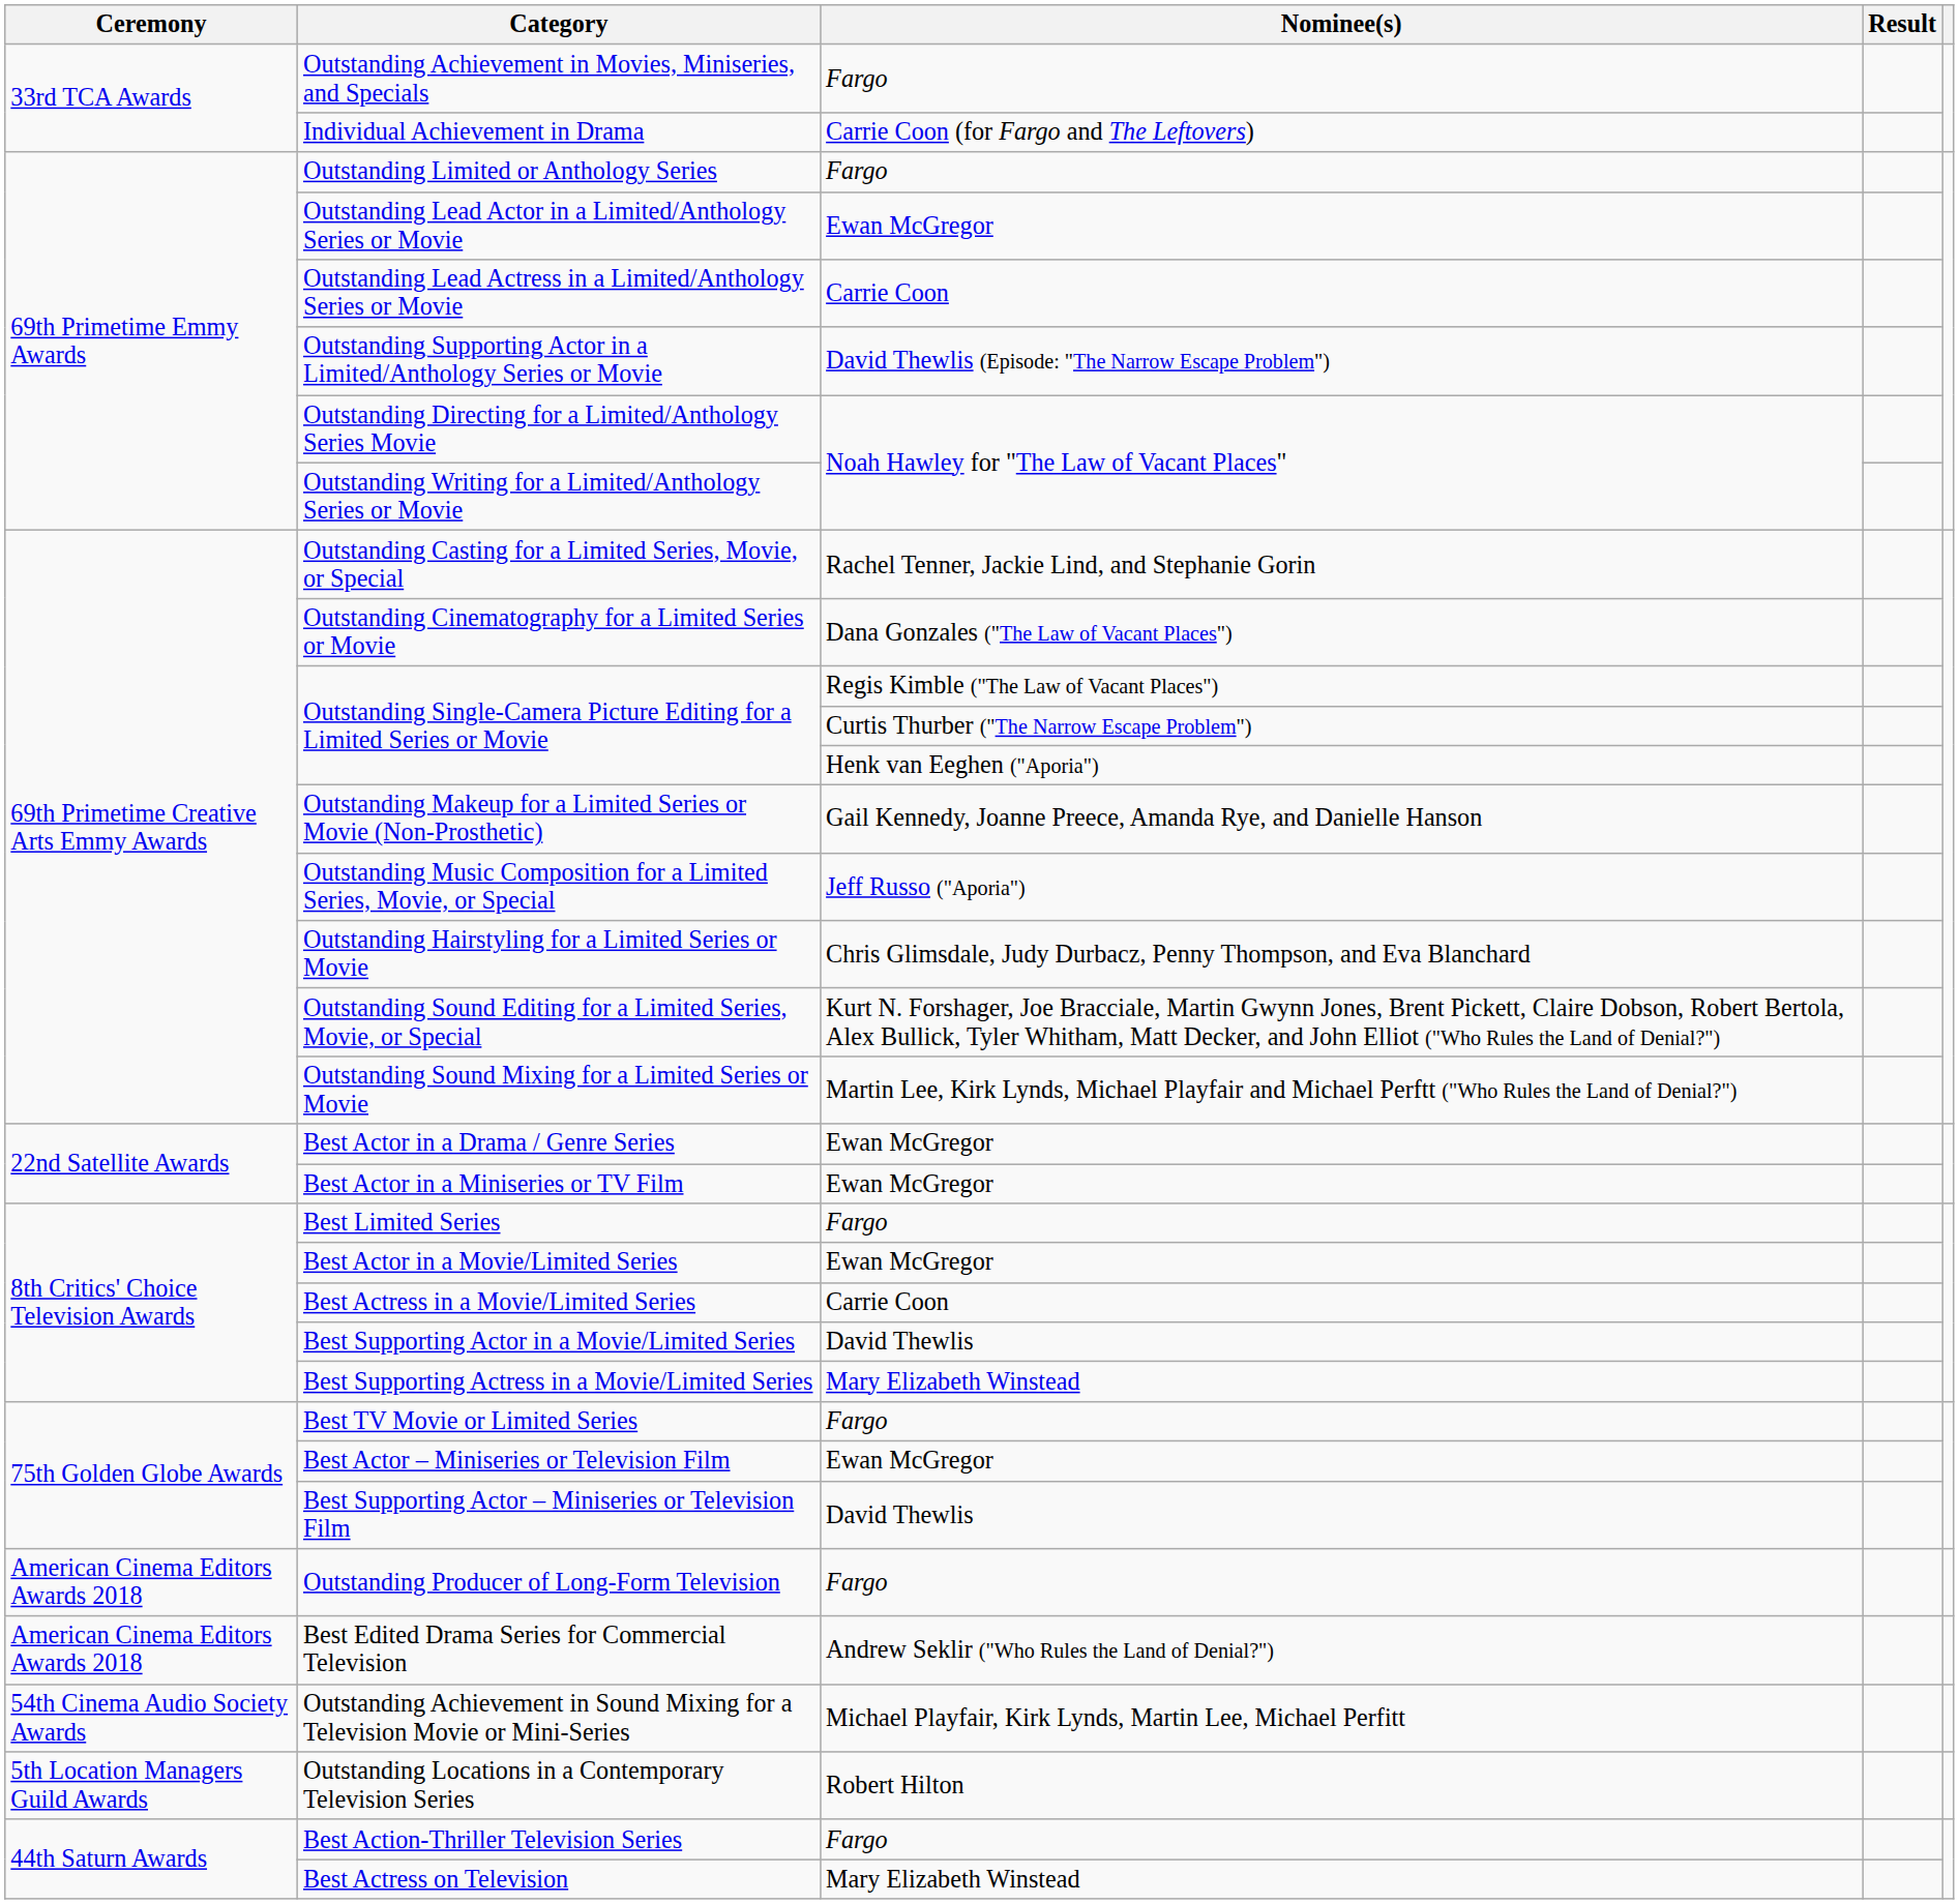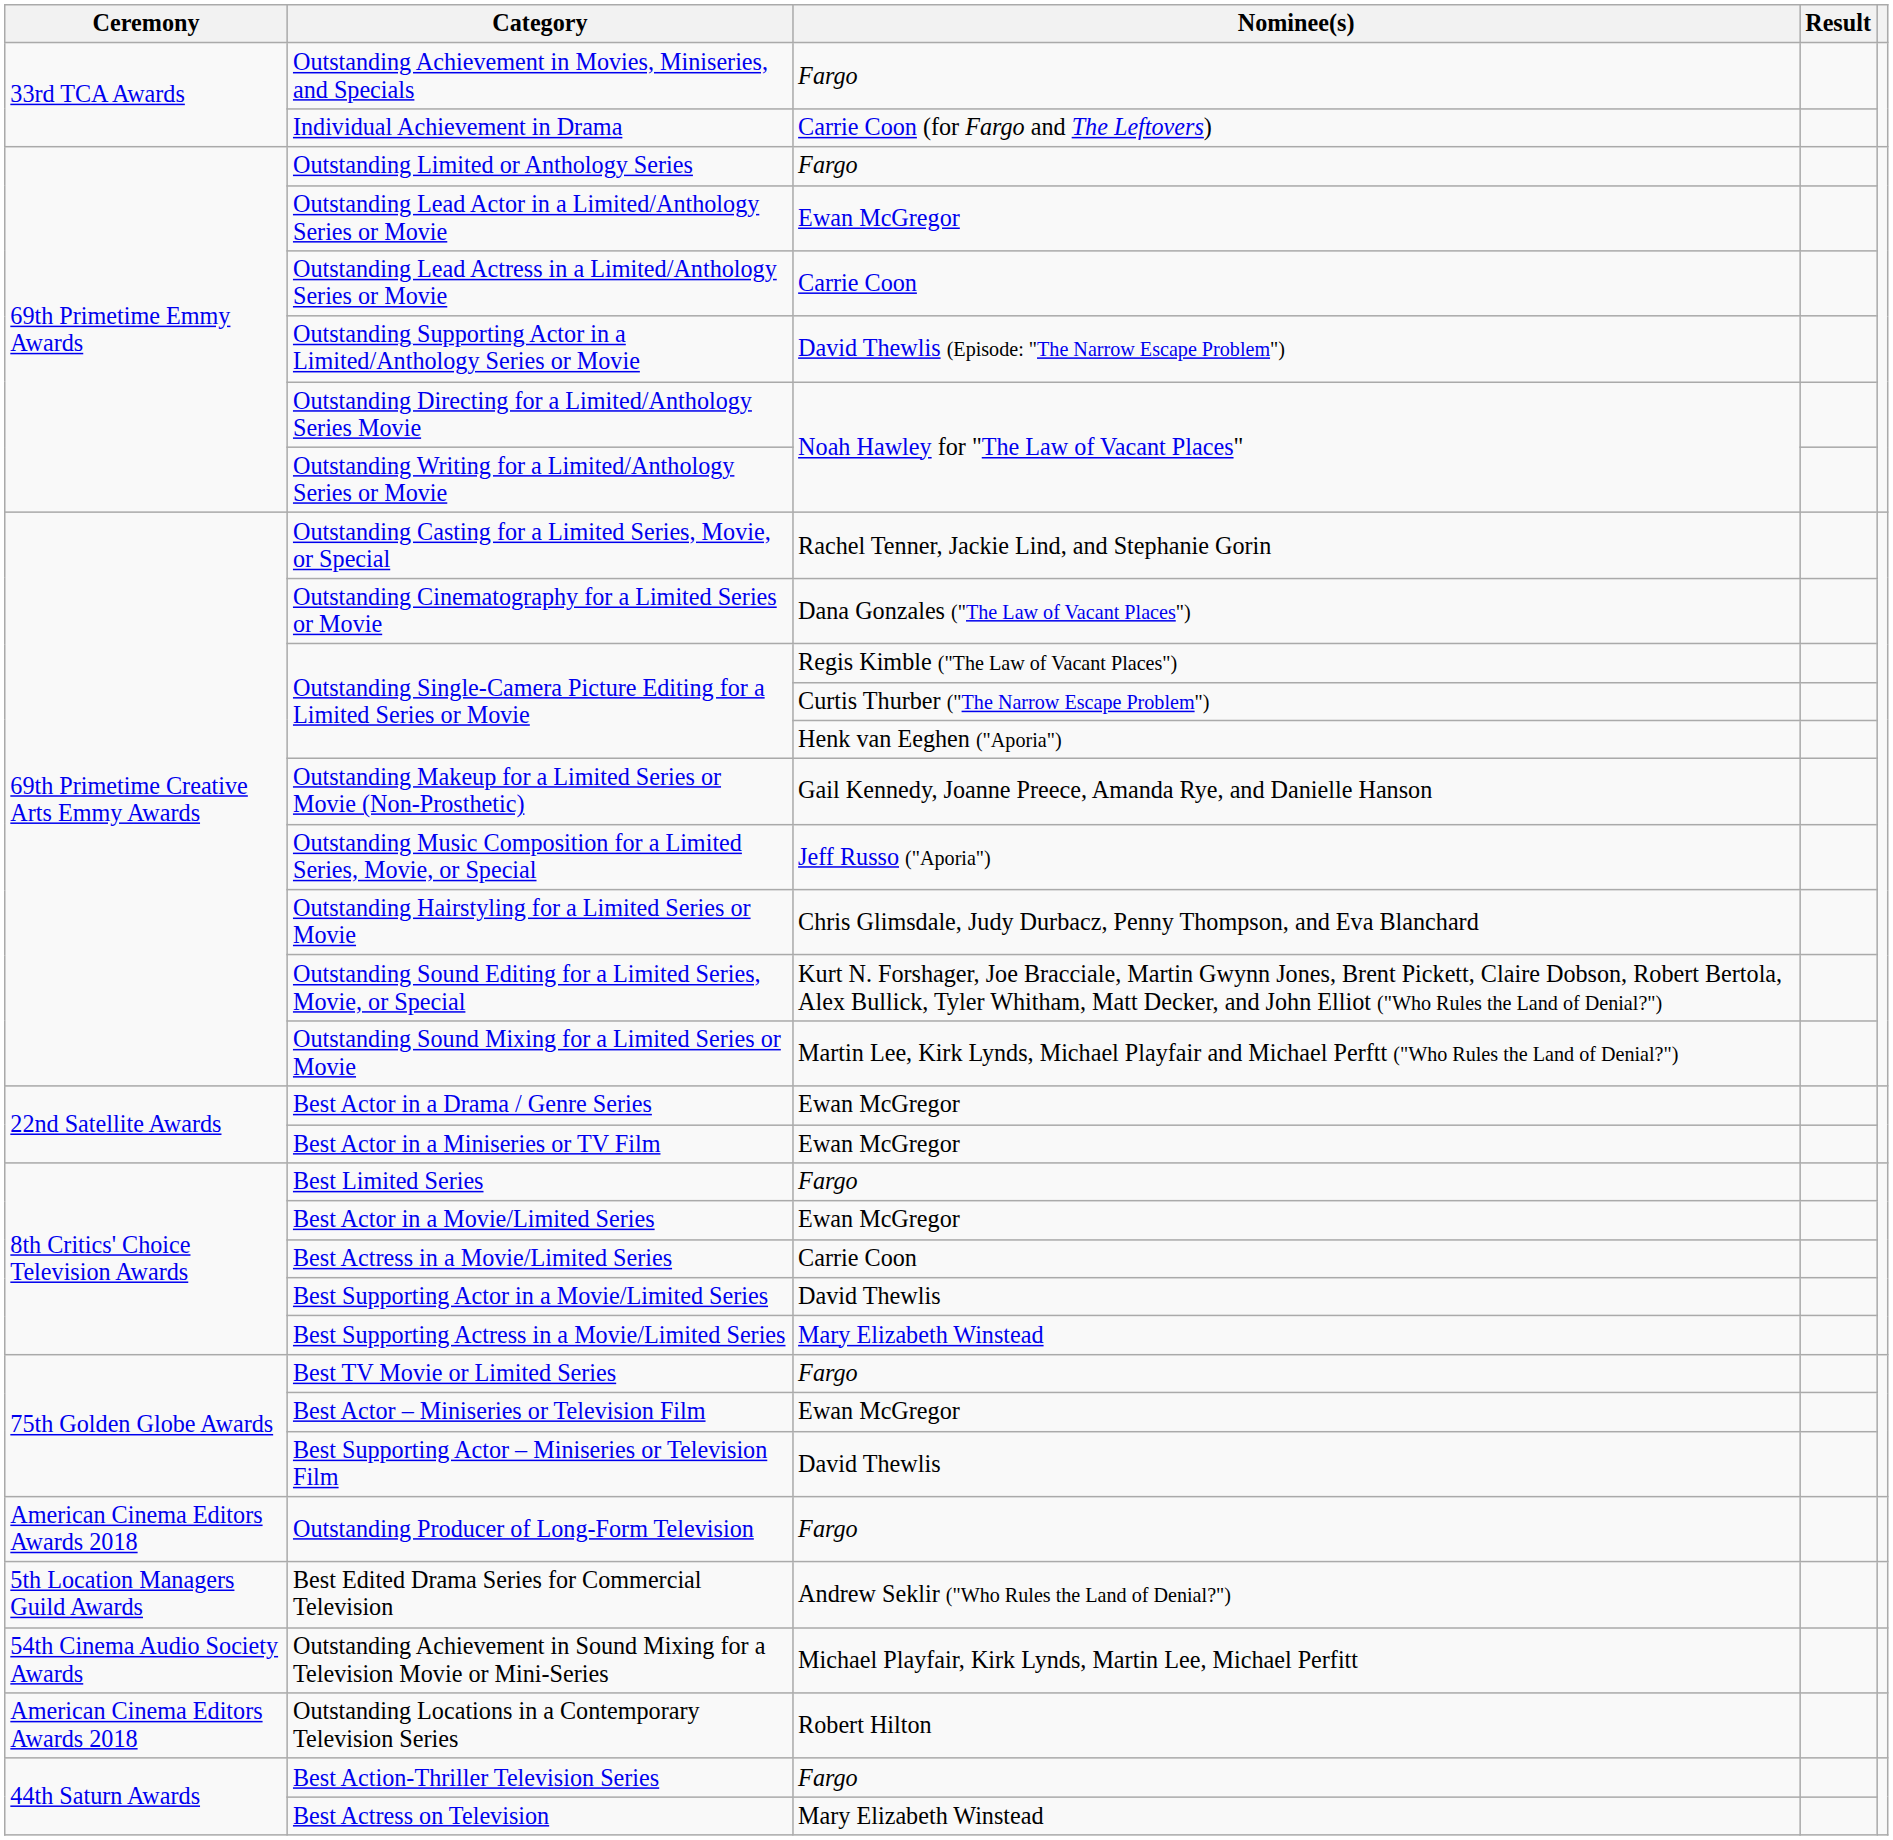Best Edited Drama Series for Commercial Television | Ceremony: American Cinema Editors Awards 2018 -> 5th Location Managers Guild Awards
Outstanding Locations in a Contemporary Television Series | Ceremony: 5th Location Managers Guild Awards -> American Cinema Editors Awards 2018
